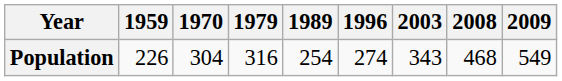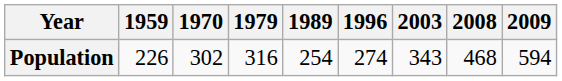Population | 1970: 304 -> 302
Population | 2009: 549 -> 594
